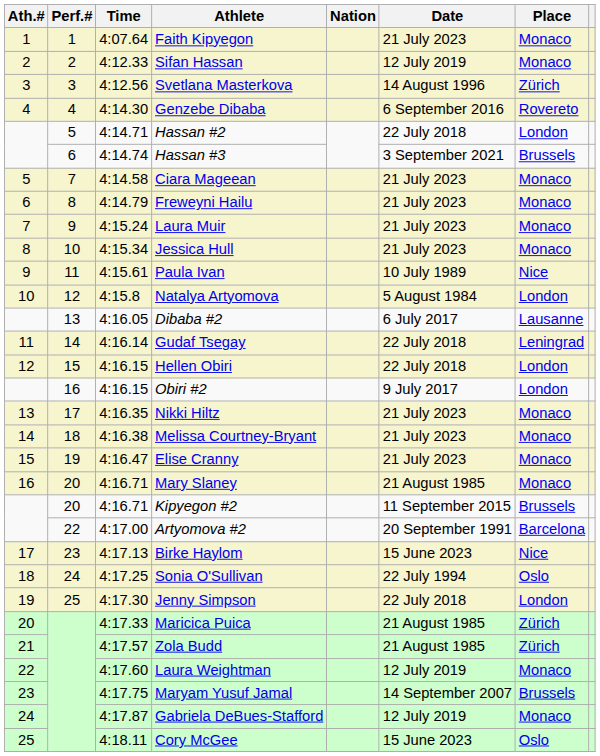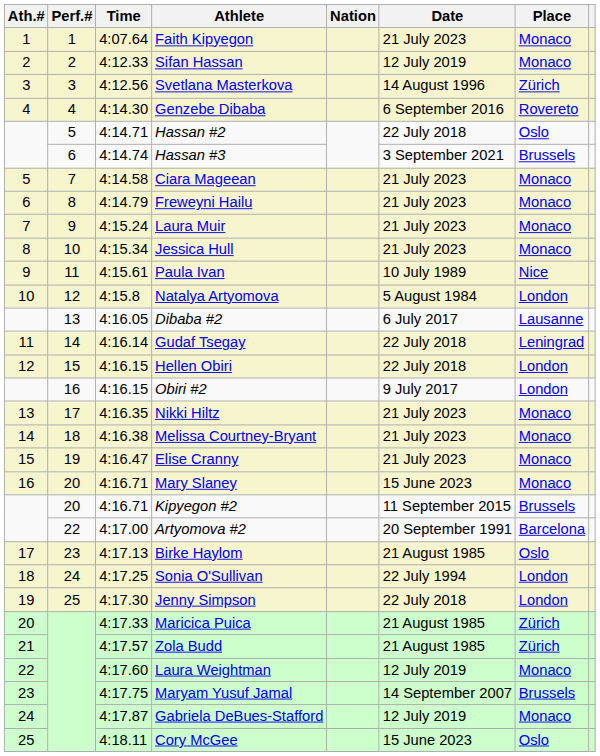Hassan #2 | Place: London -> Oslo
Mary Slaney | Date: 21 August 1985 -> 15 June 2023
Birke Haylom | Date: 15 June 2023 -> 21 August 1985
Birke Haylom | Place: Nice -> Oslo
Sonia O'Sullivan | Place: Oslo -> London
